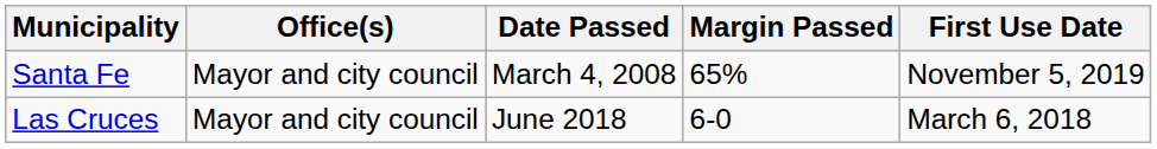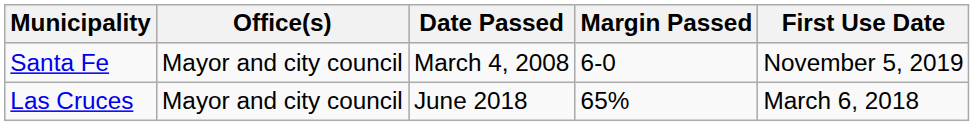Santa Fe | Margin Passed: 65% -> 6-0
Las Cruces | Margin Passed: 6-0 -> 65%
